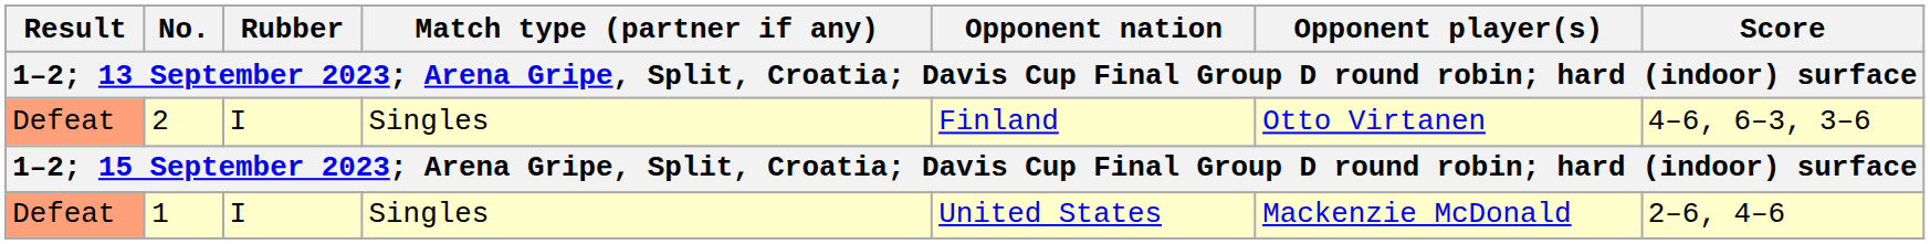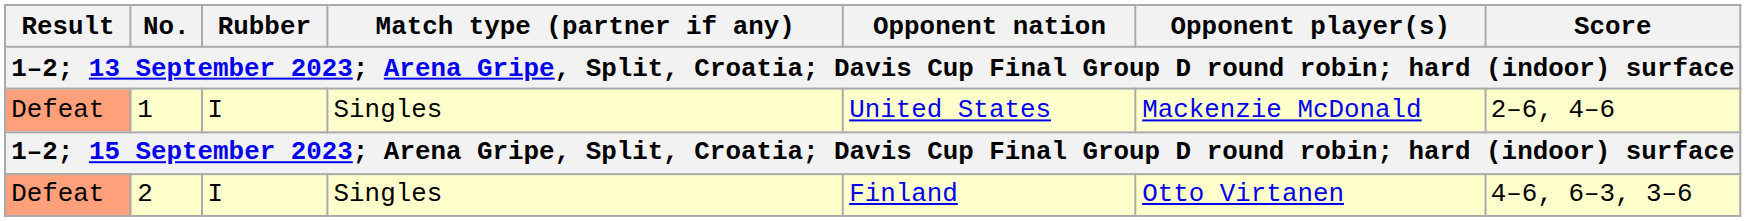rows swapped: 1 <-> 2
